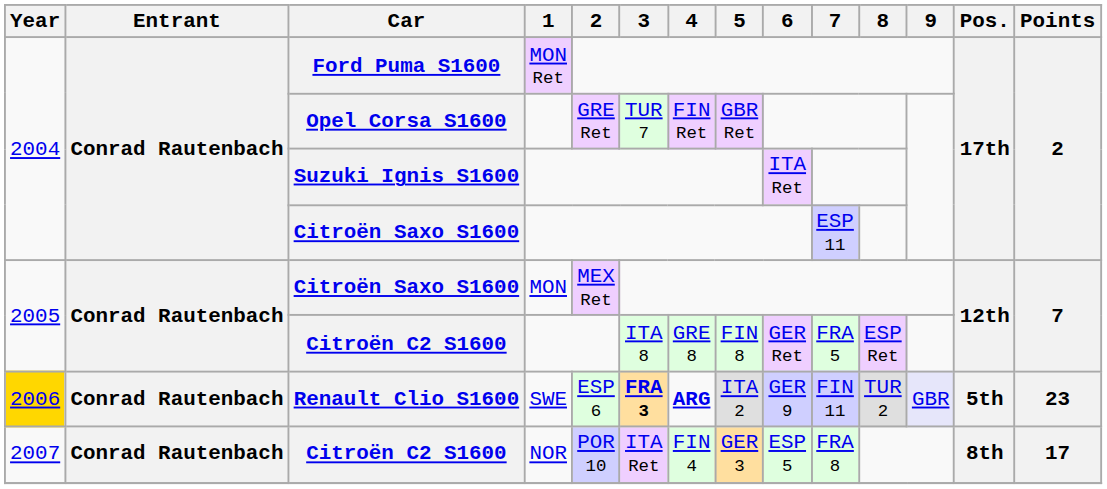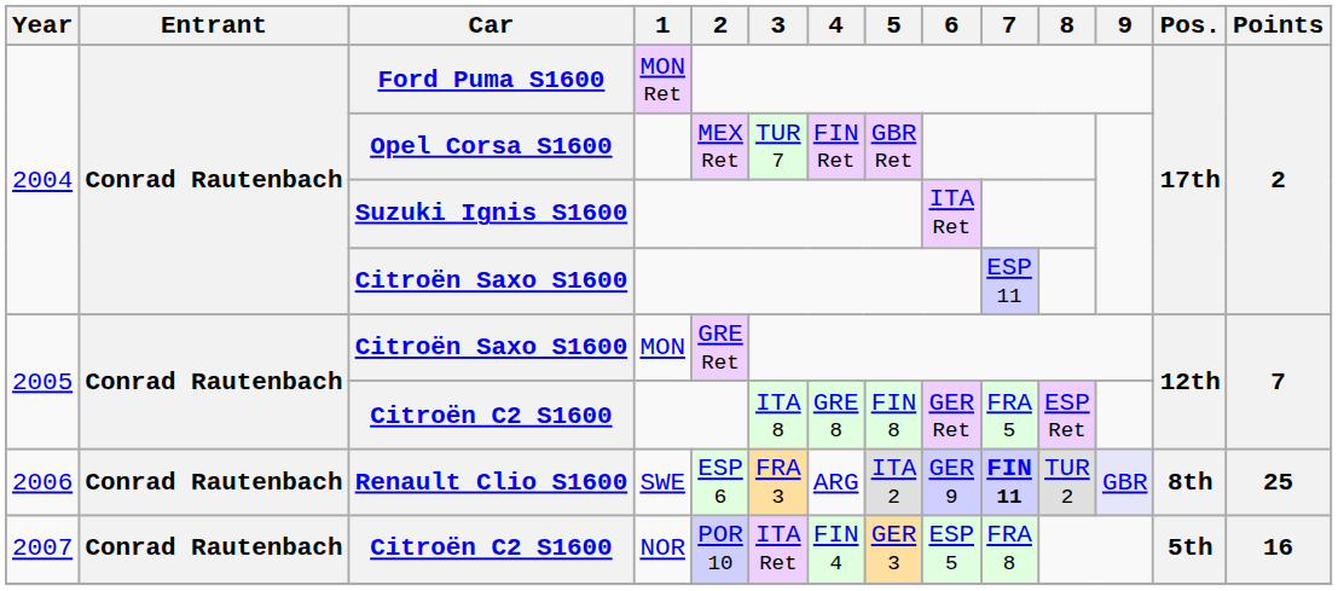Opel Corsa S1600 | 2: GRE Ret -> MEX Ret
Citroën Saxo S1600 / MON | 2: MEX Ret -> GRE Ret
Renault Clio S1600 | Year: gold background -> no background
Renault Clio S1600 | 3: bold -> normal
Renault Clio S1600 | 4: bold -> normal
Renault Clio S1600 | 7: normal -> bold
Renault Clio S1600 | Pos.: 5th -> 8th
Renault Clio S1600 | Points: 23 -> 25
Citroën C2 S1600 / NOR | Pos.: 8th -> 5th
Citroën C2 S1600 / NOR | Points: 17 -> 16
